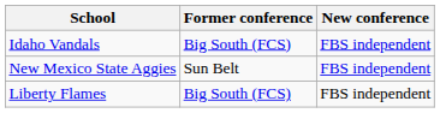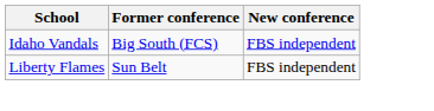- row: New Mexico State Aggies | Sun Belt | FBS independent
Liberty Flames | Former conference: Big South (FCS) -> Sun Belt
